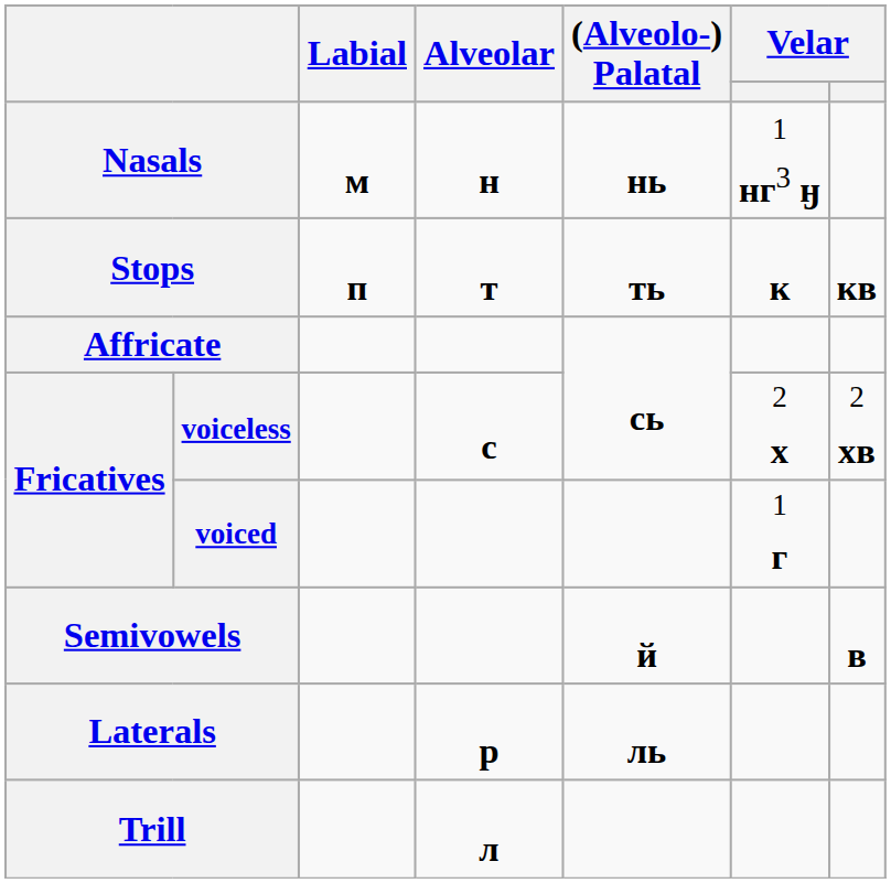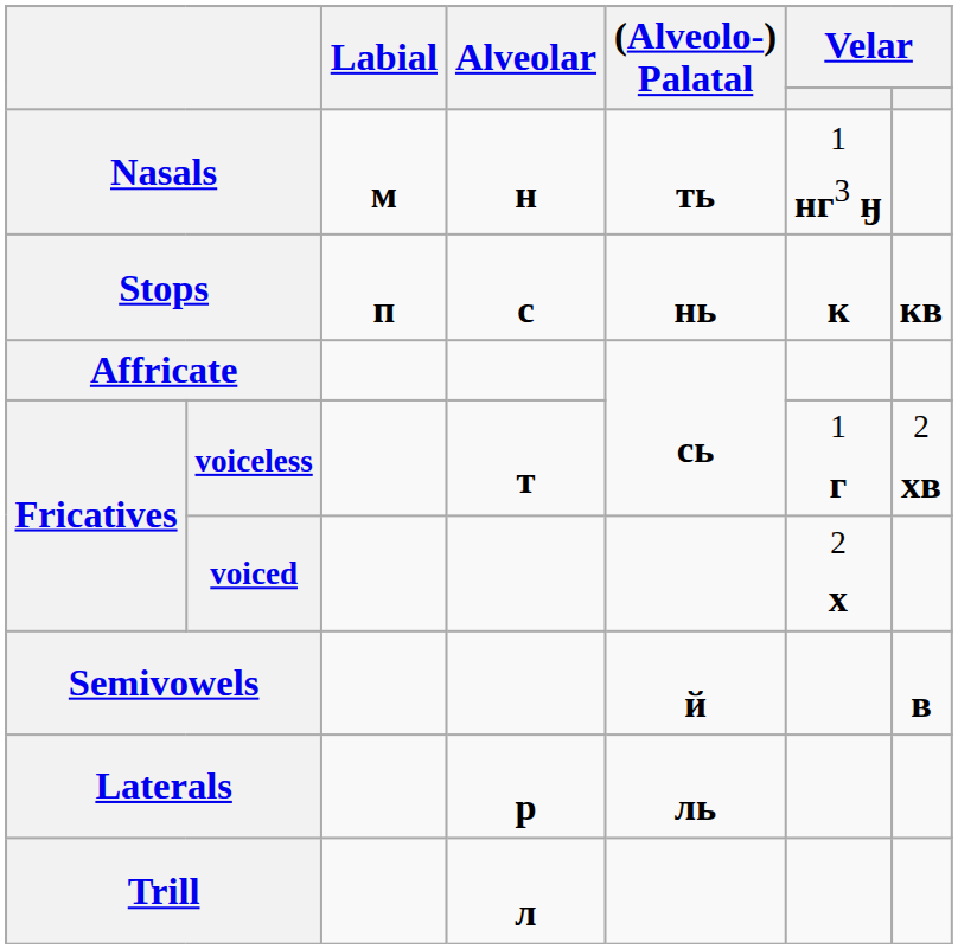Nasals | (Alveolo-) Palatal: нь -> ть
Stops | Alveolar: т -> с
Stops | (Alveolo-) Palatal: ть -> нь
voiceless | Alveolar: с -> т
voiceless | column 6: 2 х -> 1 г
voiced | column 6: 1 г -> 2 х
